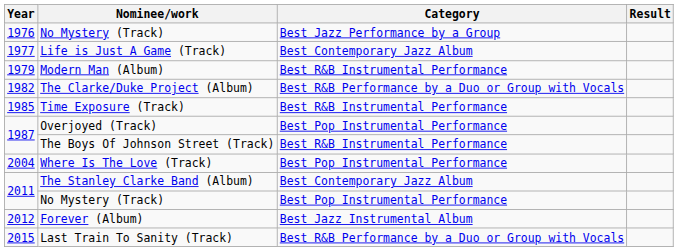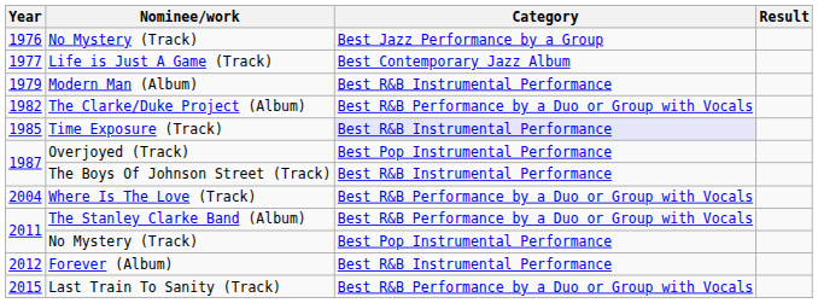Time Exposure (Track) | Category: no background -> lavender background
Where Is The Love (Track) | Category: Best Pop Instrumental Performance -> Best R&B Performance by a Duo or Group with Vocals
The Stanley Clarke Band (Album) | Category: Best Contemporary Jazz Album -> Best R&B Performance by a Duo or Group with Vocals
Forever (Album) | Category: Best Jazz Instrumental Album -> Best R&B Instrumental Performance
